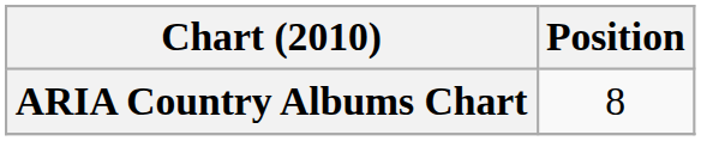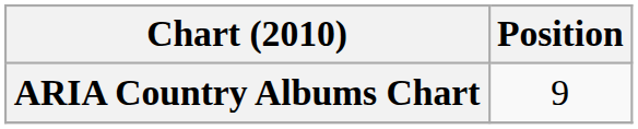ARIA Country Albums Chart | Position: 8 -> 9
